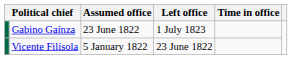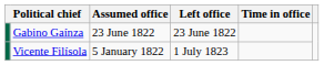Gabino Gaínza | Left office: 1 July 1823 -> 23 June 1822
Vicente Filísola | Left office: 23 June 1822 -> 1 July 1823
